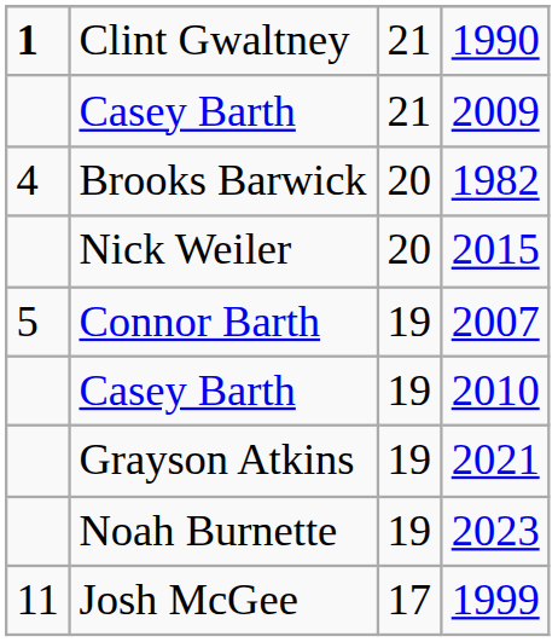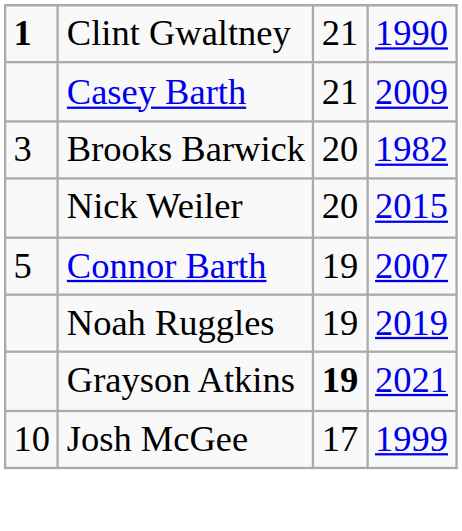Brooks Barwick | column 1: 4 -> 3
- row: Casey Barth | 19 | 2010
+ row: Noah Ruggles | 19 | 2019
Grayson Atkins | column 3: normal -> bold
- row: Noah Burnette | 19 | 2023
Josh McGee | column 1: 11 -> 10
